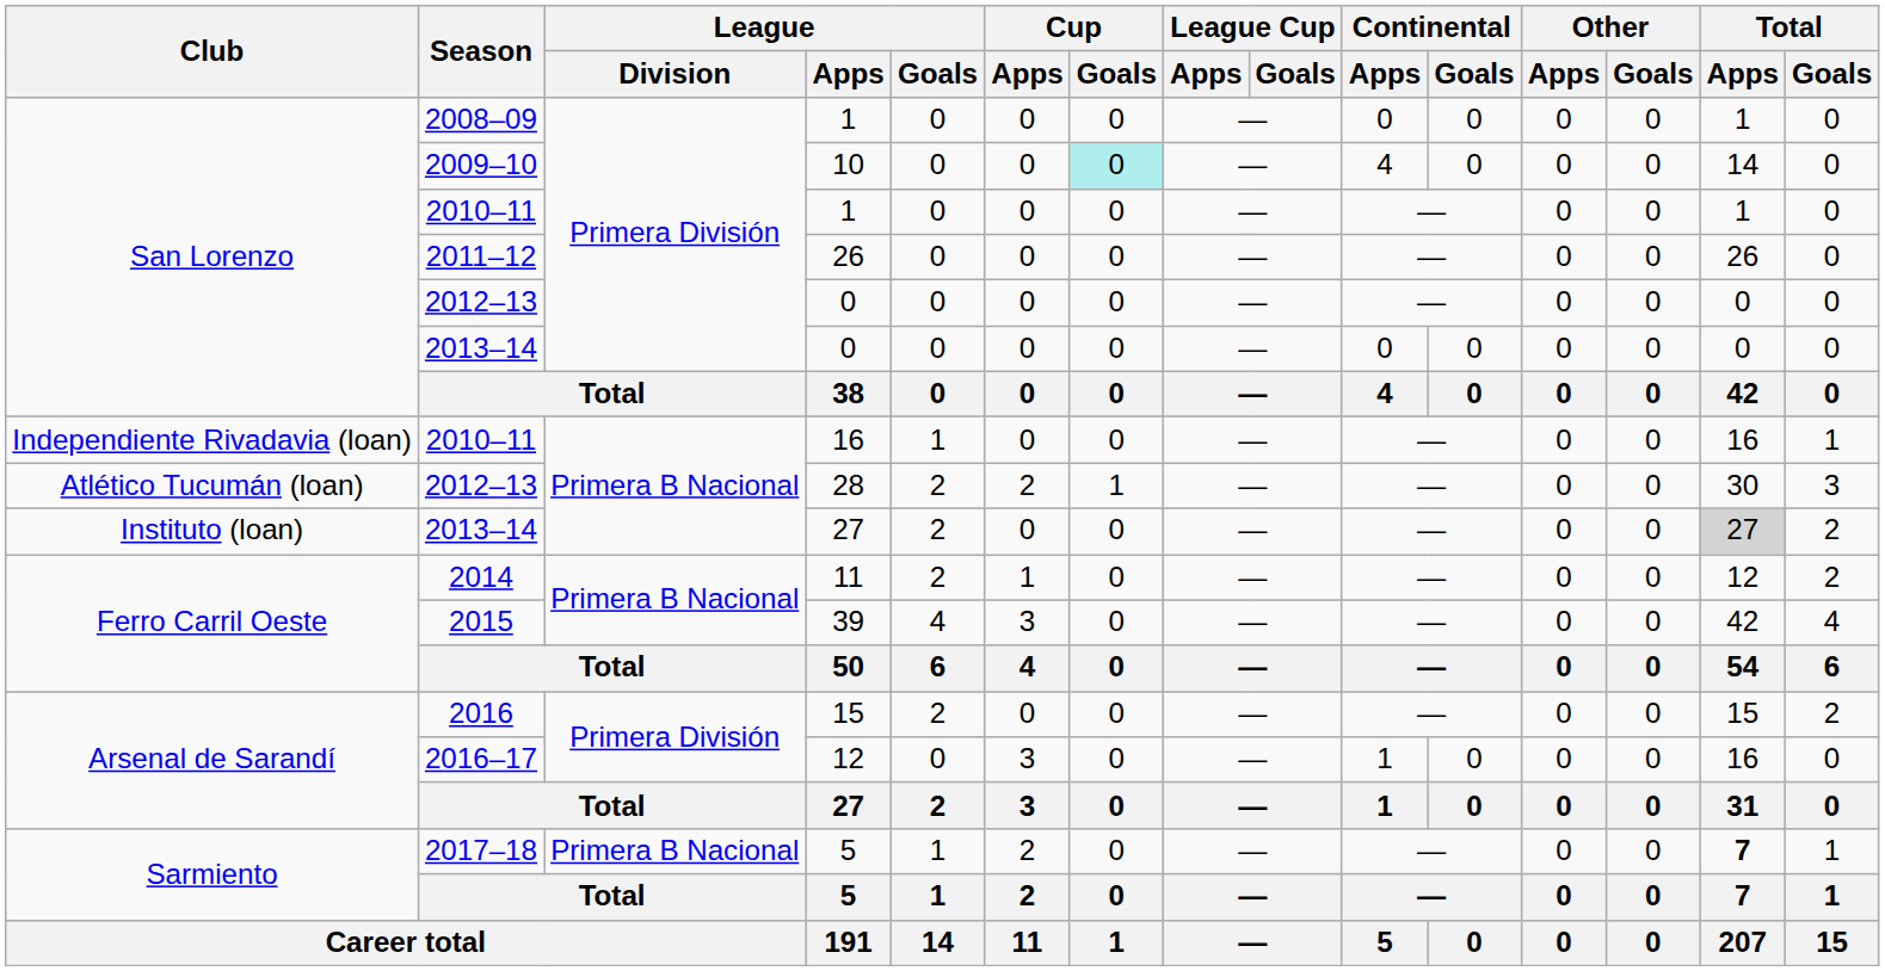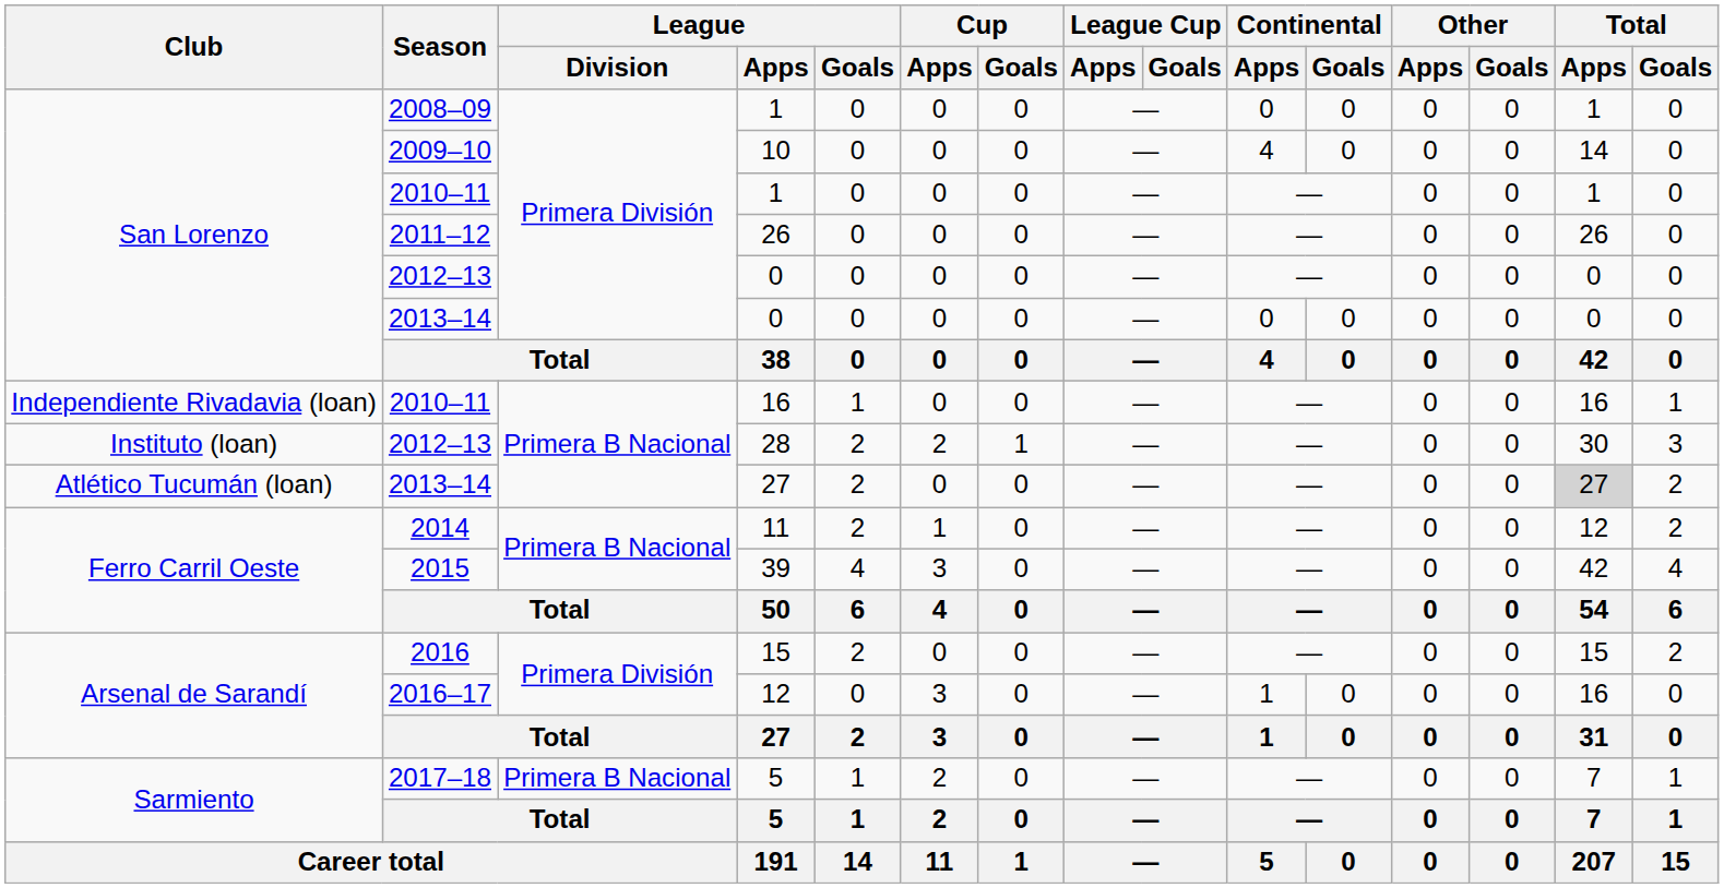10 | Cup / Goals: paleturquoise background -> no background
28 | Club: Atlético Tucumán (loan) -> Instituto (loan)
2013–14 / 27 | Club: Instituto (loan) -> Atlético Tucumán (loan)
2017–18 / 5 | Total / Apps: bold -> normal
